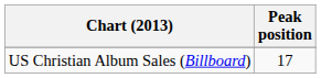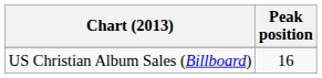US Christian Album Sales (Billboard) | Peak position: 17 -> 16
